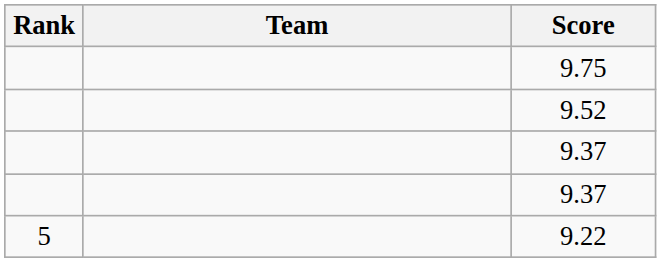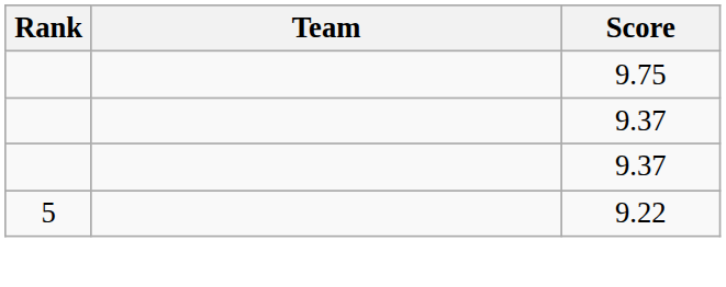- row: 9.52
